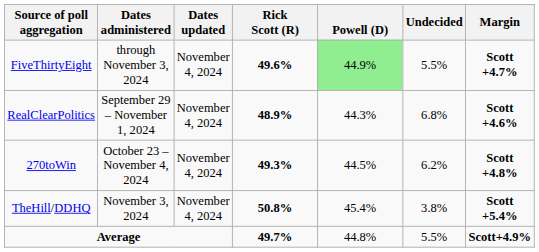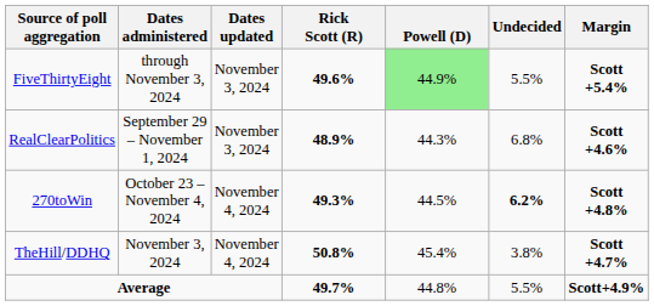FiveThirtyEight | Dates updated: November 4, 2024 -> November 3, 2024
FiveThirtyEight | Margin: Scott +4.7% -> Scott +5.4%
RealClearPolitics | Dates updated: November 4, 2024 -> November 3, 2024
270toWin | Undecided: normal -> bold
TheHill/DDHQ | Margin: Scott +5.4% -> Scott +4.7%
